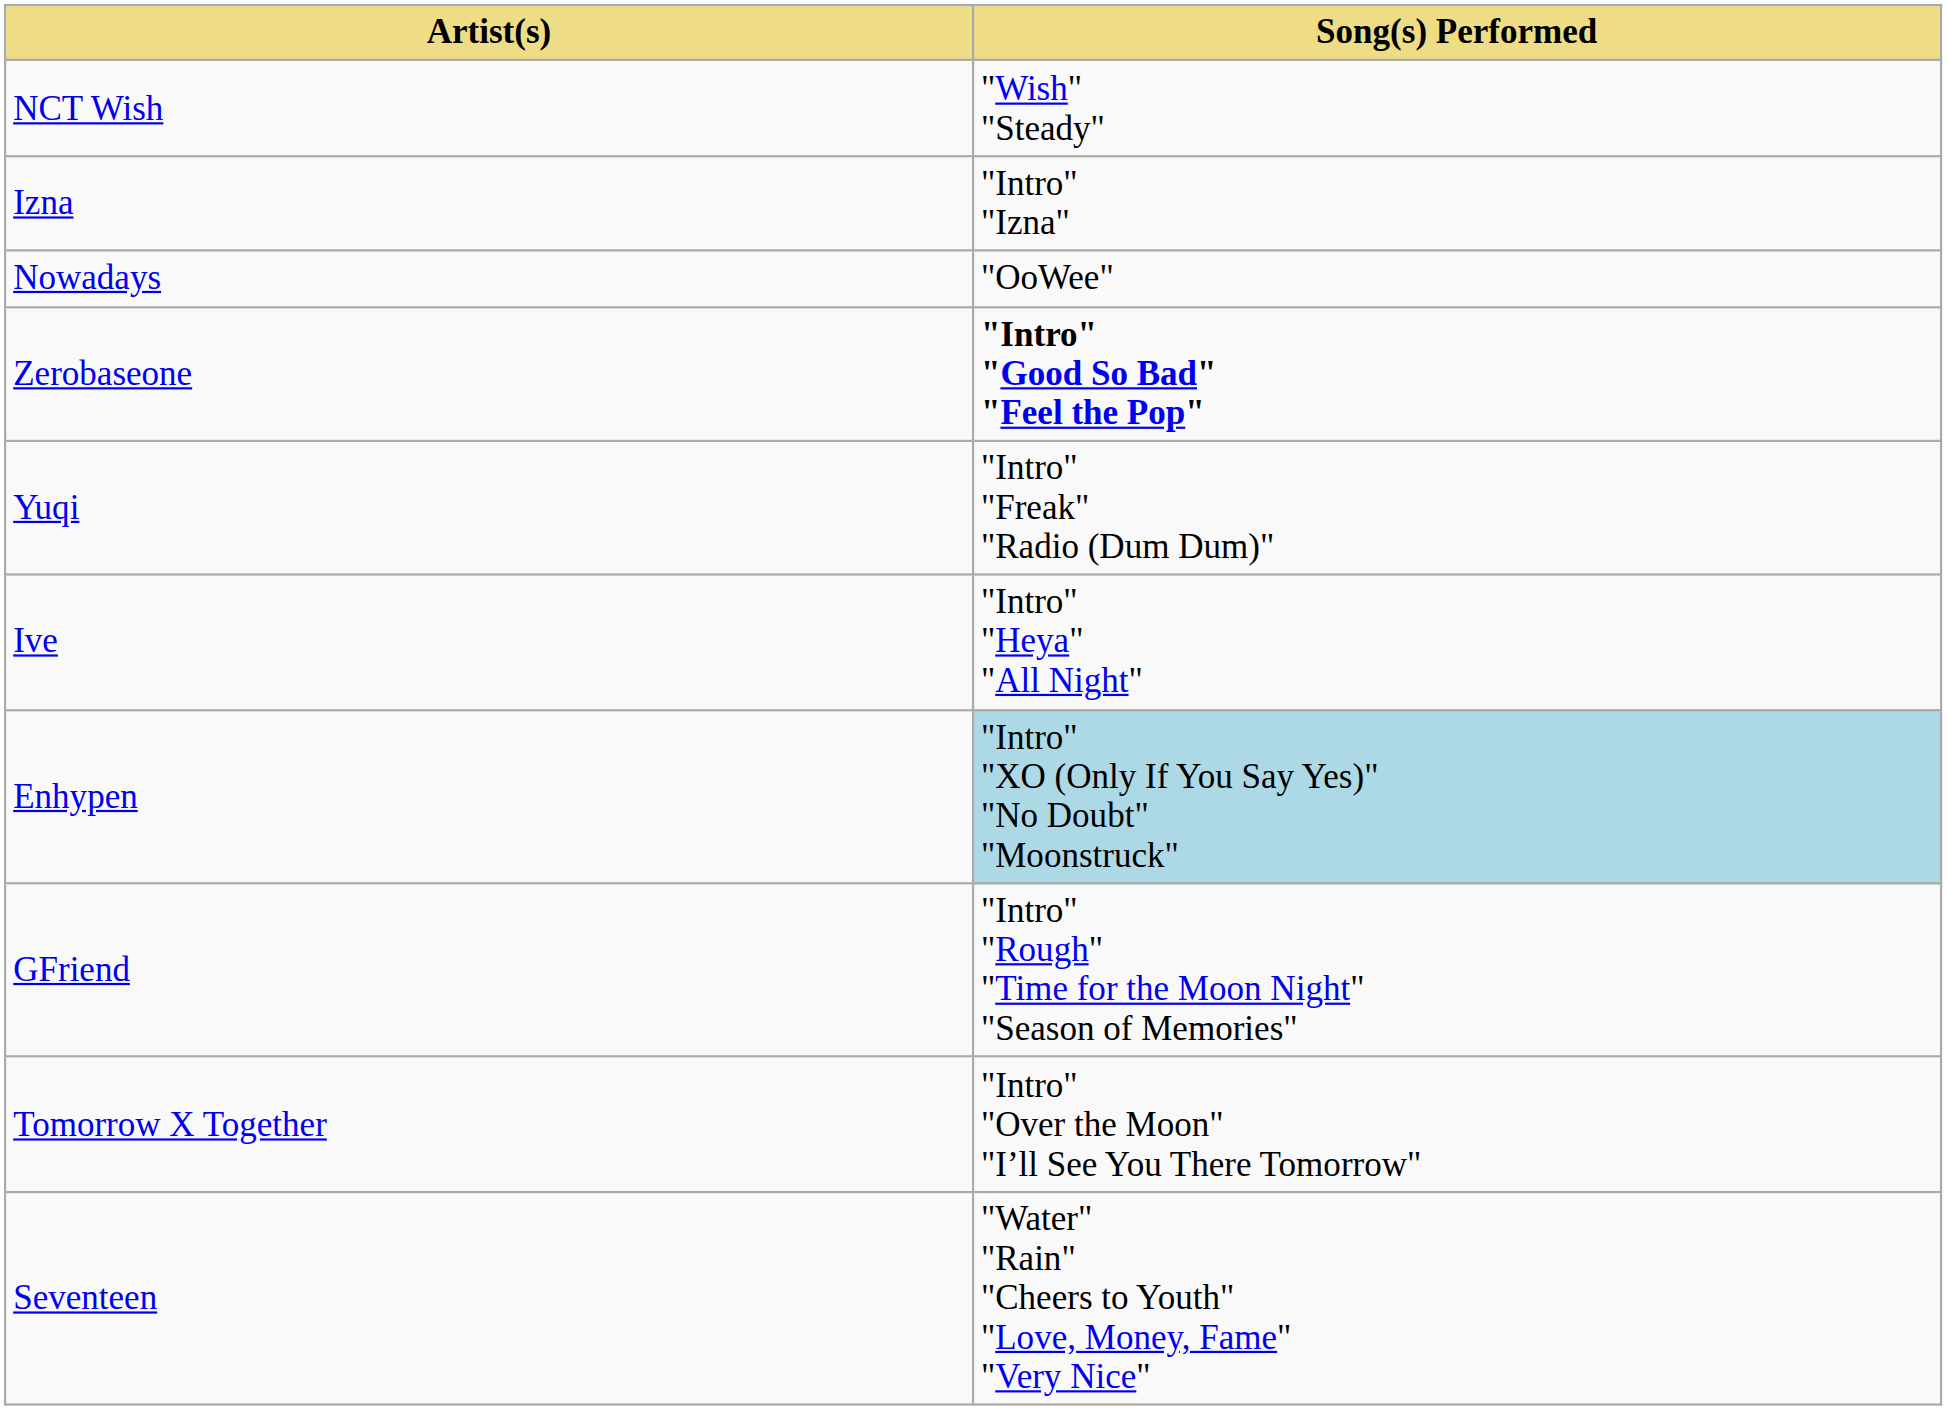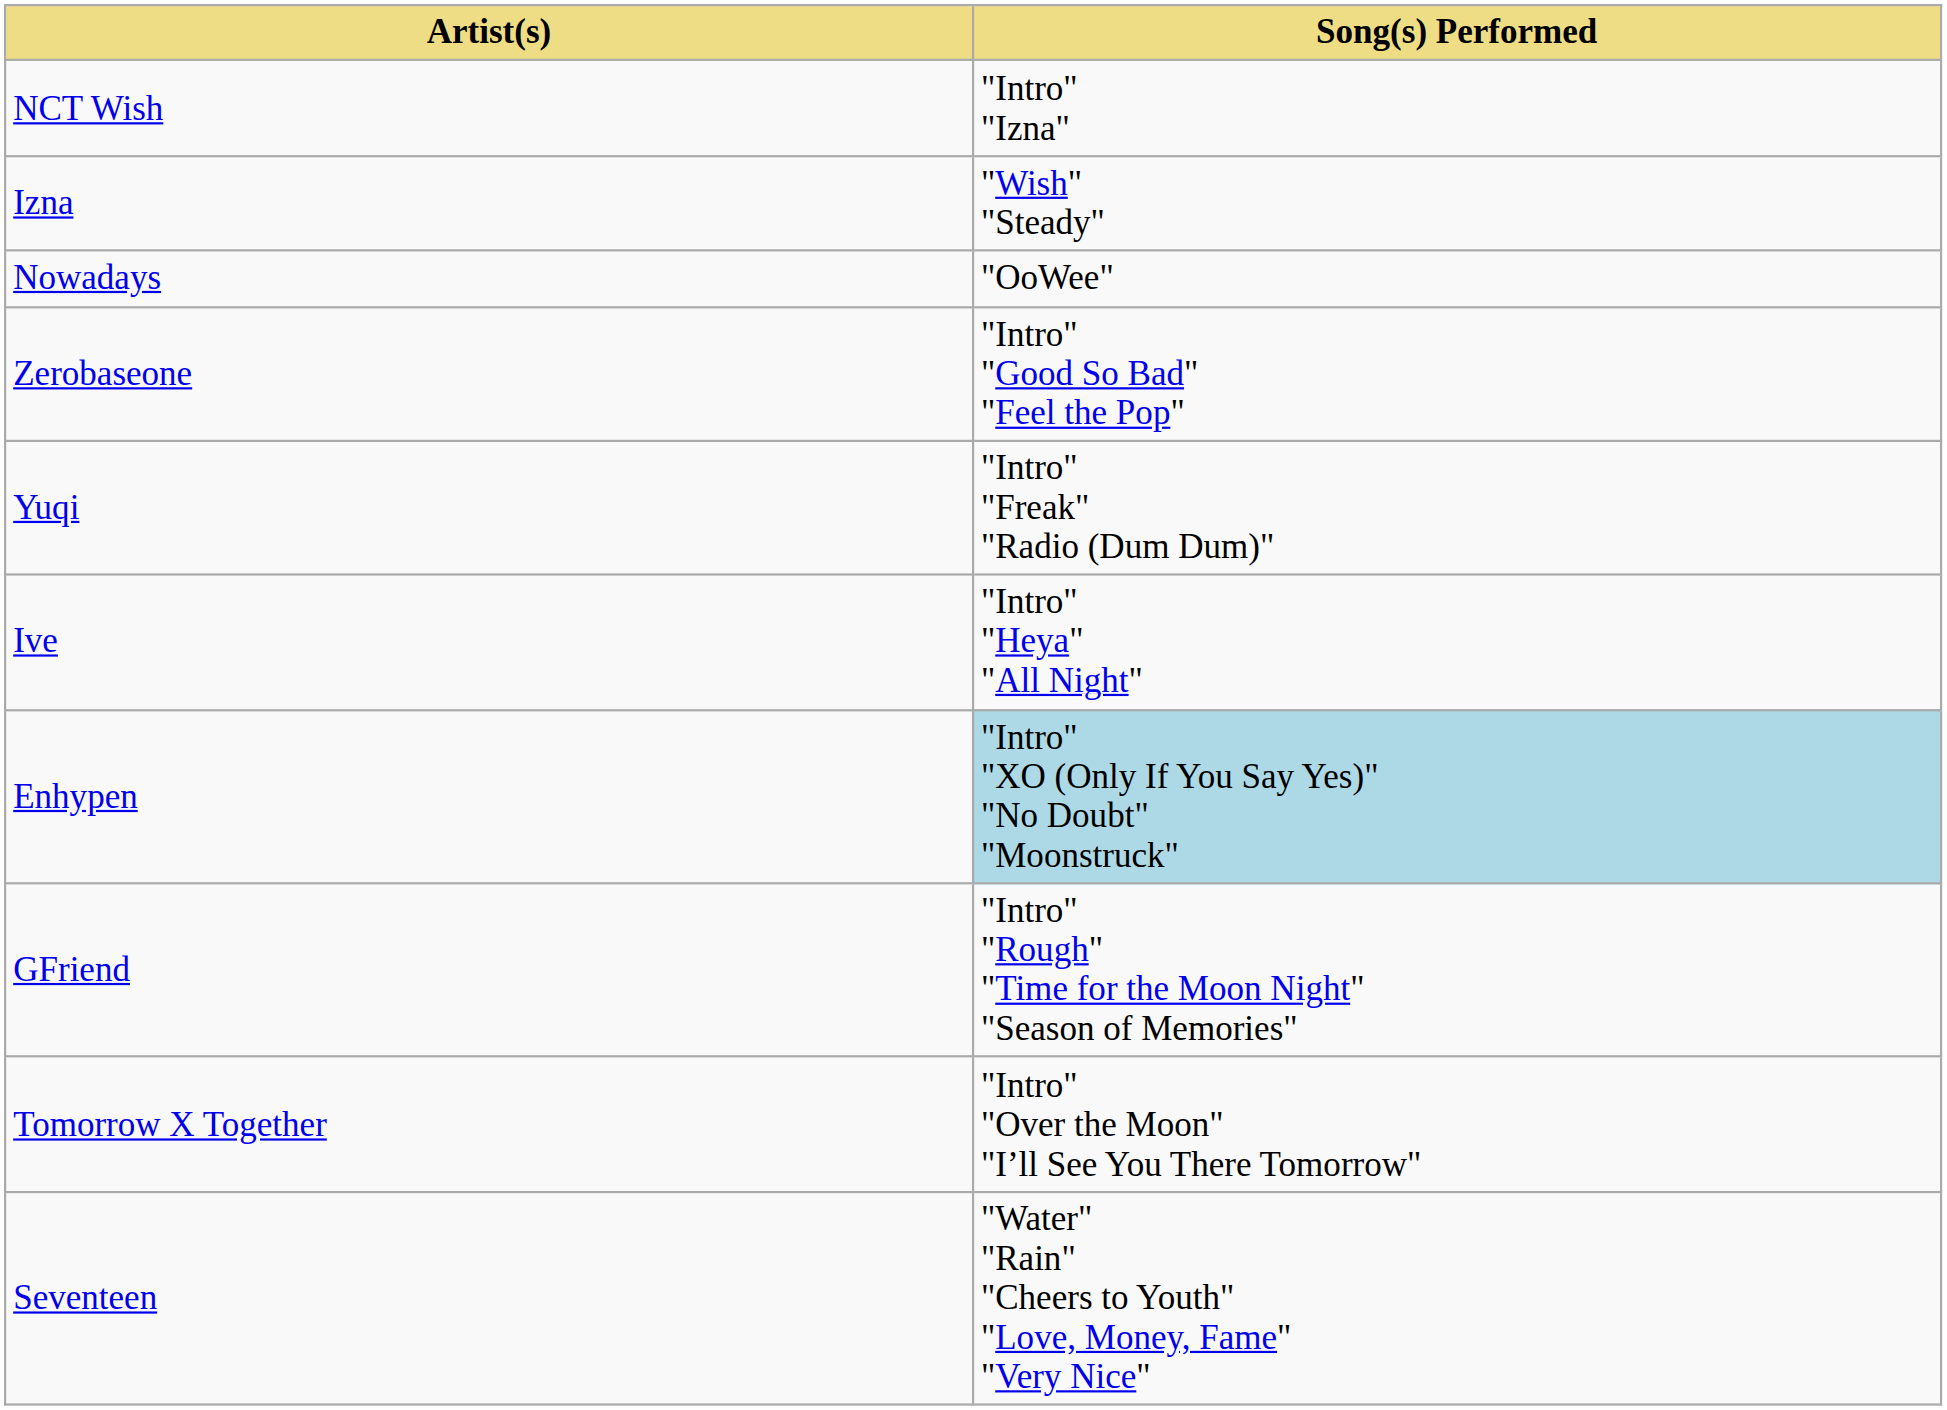NCT Wish | Song(s) Performed: "Wish" "Steady" -> "Intro" "Izna"
Izna | Song(s) Performed: "Intro" "Izna" -> "Wish" "Steady"
Zerobaseone | Song(s) Performed: bold -> normal
